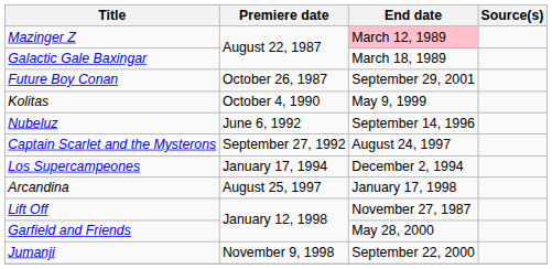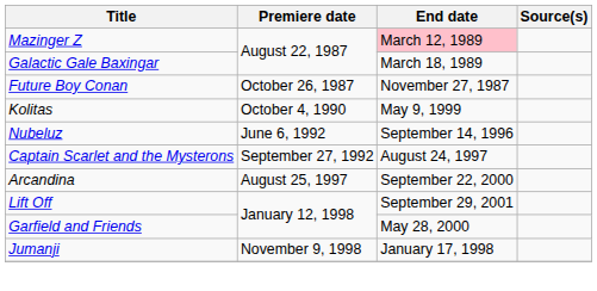Future Boy Conan | End date: September 29, 2001 -> November 27, 1987
- row: Los Supercampeones | January 17, 1994 | December 2, 1994
Arcandina | End date: January 17, 1998 -> September 22, 2000
Lift Off | End date: November 27, 1987 -> September 29, 2001
Jumanji | End date: September 22, 2000 -> January 17, 1998
